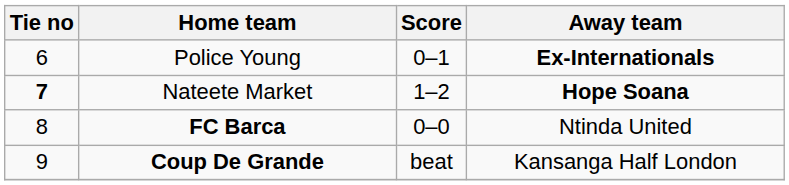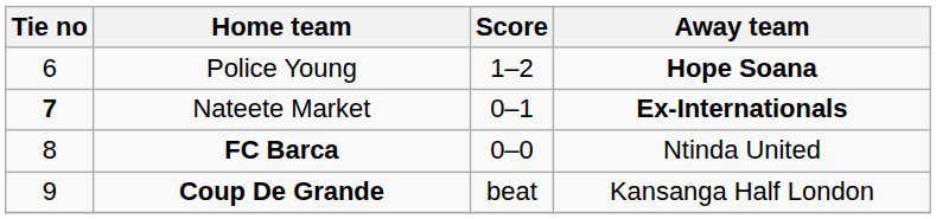Police Young | Score: 0–1 -> 1–2
Police Young | Away team: Ex-Internationals -> Hope Soana
Nateete Market | Score: 1–2 -> 0–1
Nateete Market | Away team: Hope Soana -> Ex-Internationals
